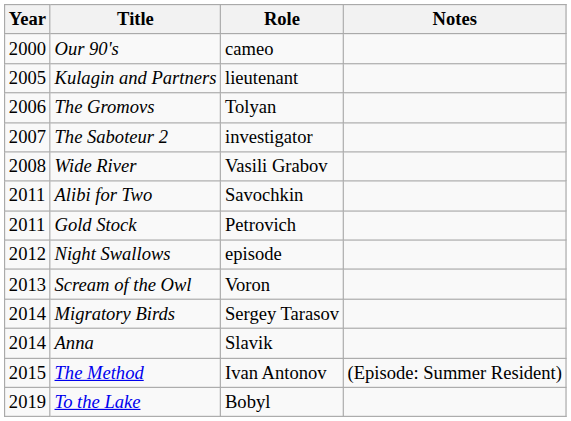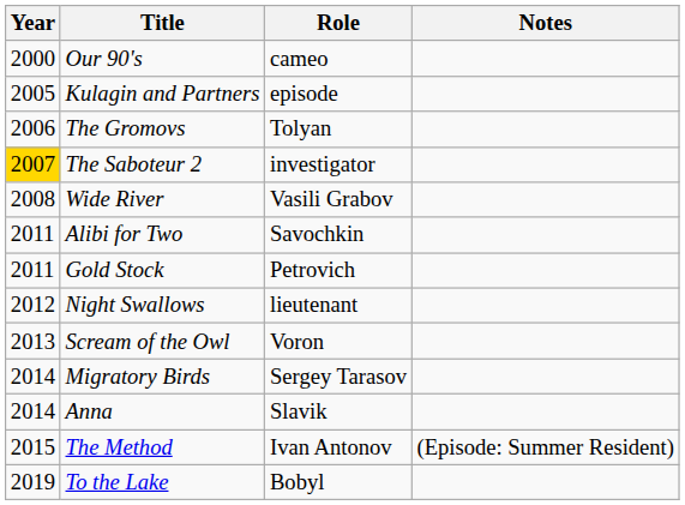Kulagin and Partners | Role: lieutenant -> episode
The Saboteur 2 | Year: no background -> gold background
Night Swallows | Role: episode -> lieutenant
